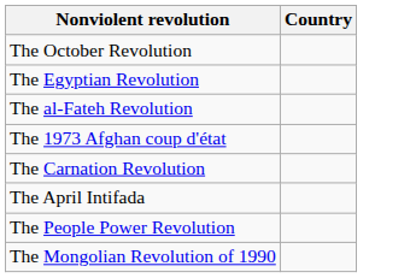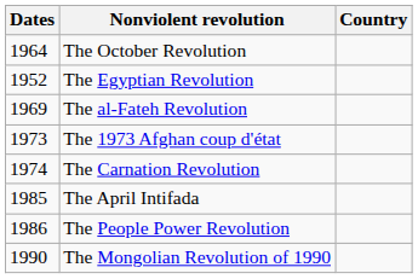+ column: Dates | 1964 | 1952 | 1969 | 1973 | 1974 | 1985 | 1986 | 1990
